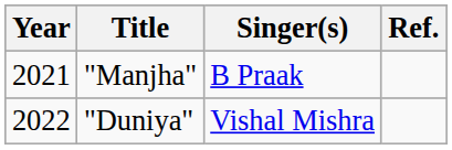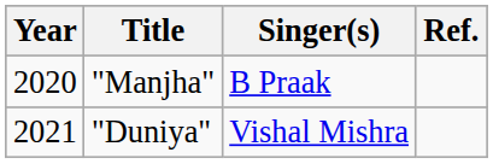"Manjha" | Year: 2021 -> 2020
"Duniya" | Year: 2022 -> 2021
